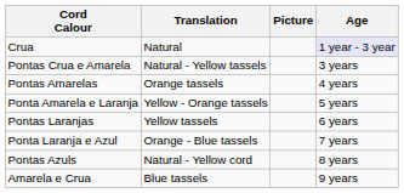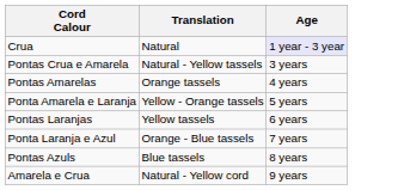- column: Picture
Pontas Azuls | Translation: Natural - Yellow cord -> Blue tassels
Amarela e Crua | Translation: Blue tassels -> Natural - Yellow cord
